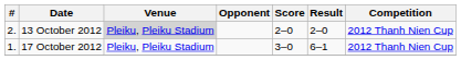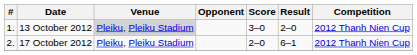13 October 2012 | #: 2. -> 1.
13 October 2012 | Score: 2–0 -> 3–0
17 October 2012 | #: 1. -> 2.
17 October 2012 | Score: 3–0 -> 2–0
